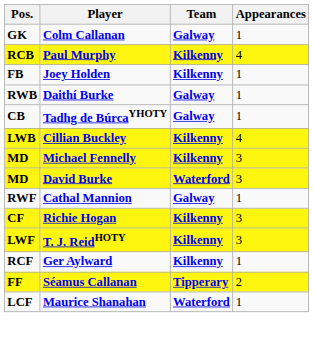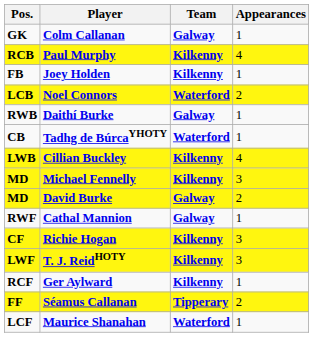+ row: LCB | Noel Connors | Waterford | 2
Tadhg de BúrcaYHOTY | Team: Galway -> Waterford
David Burke | Team: Waterford -> Galway
David Burke | Appearances: 3 -> 2
